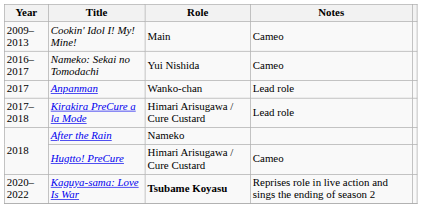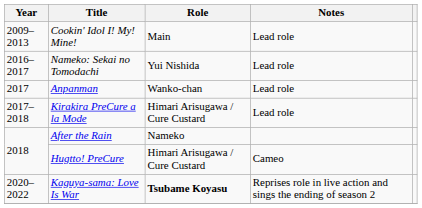Cookin' Idol I! My! Mine! | Notes: Cameo -> Lead role
Nameko: Sekai no Tomodachi | Notes: Cameo -> Lead role
